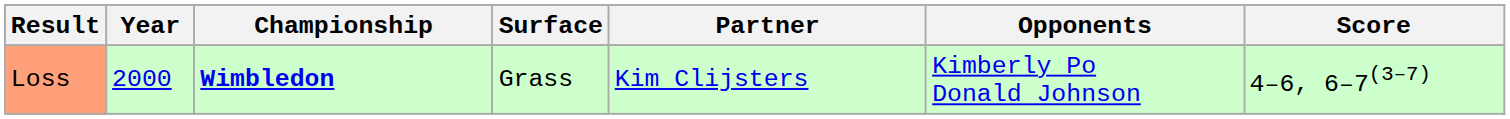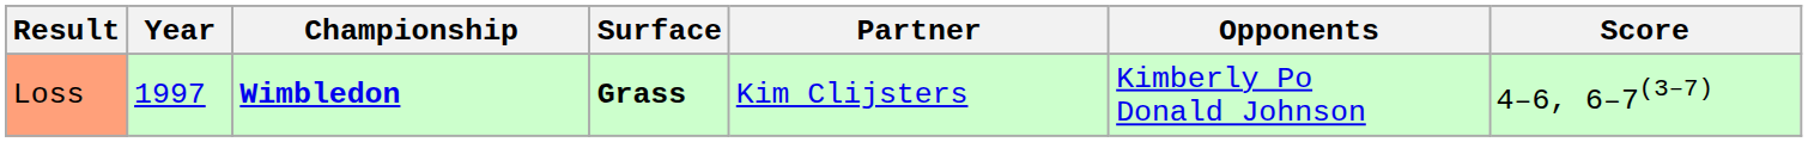Loss | Year: 2000 -> 1997
Loss | Surface: normal -> bold
